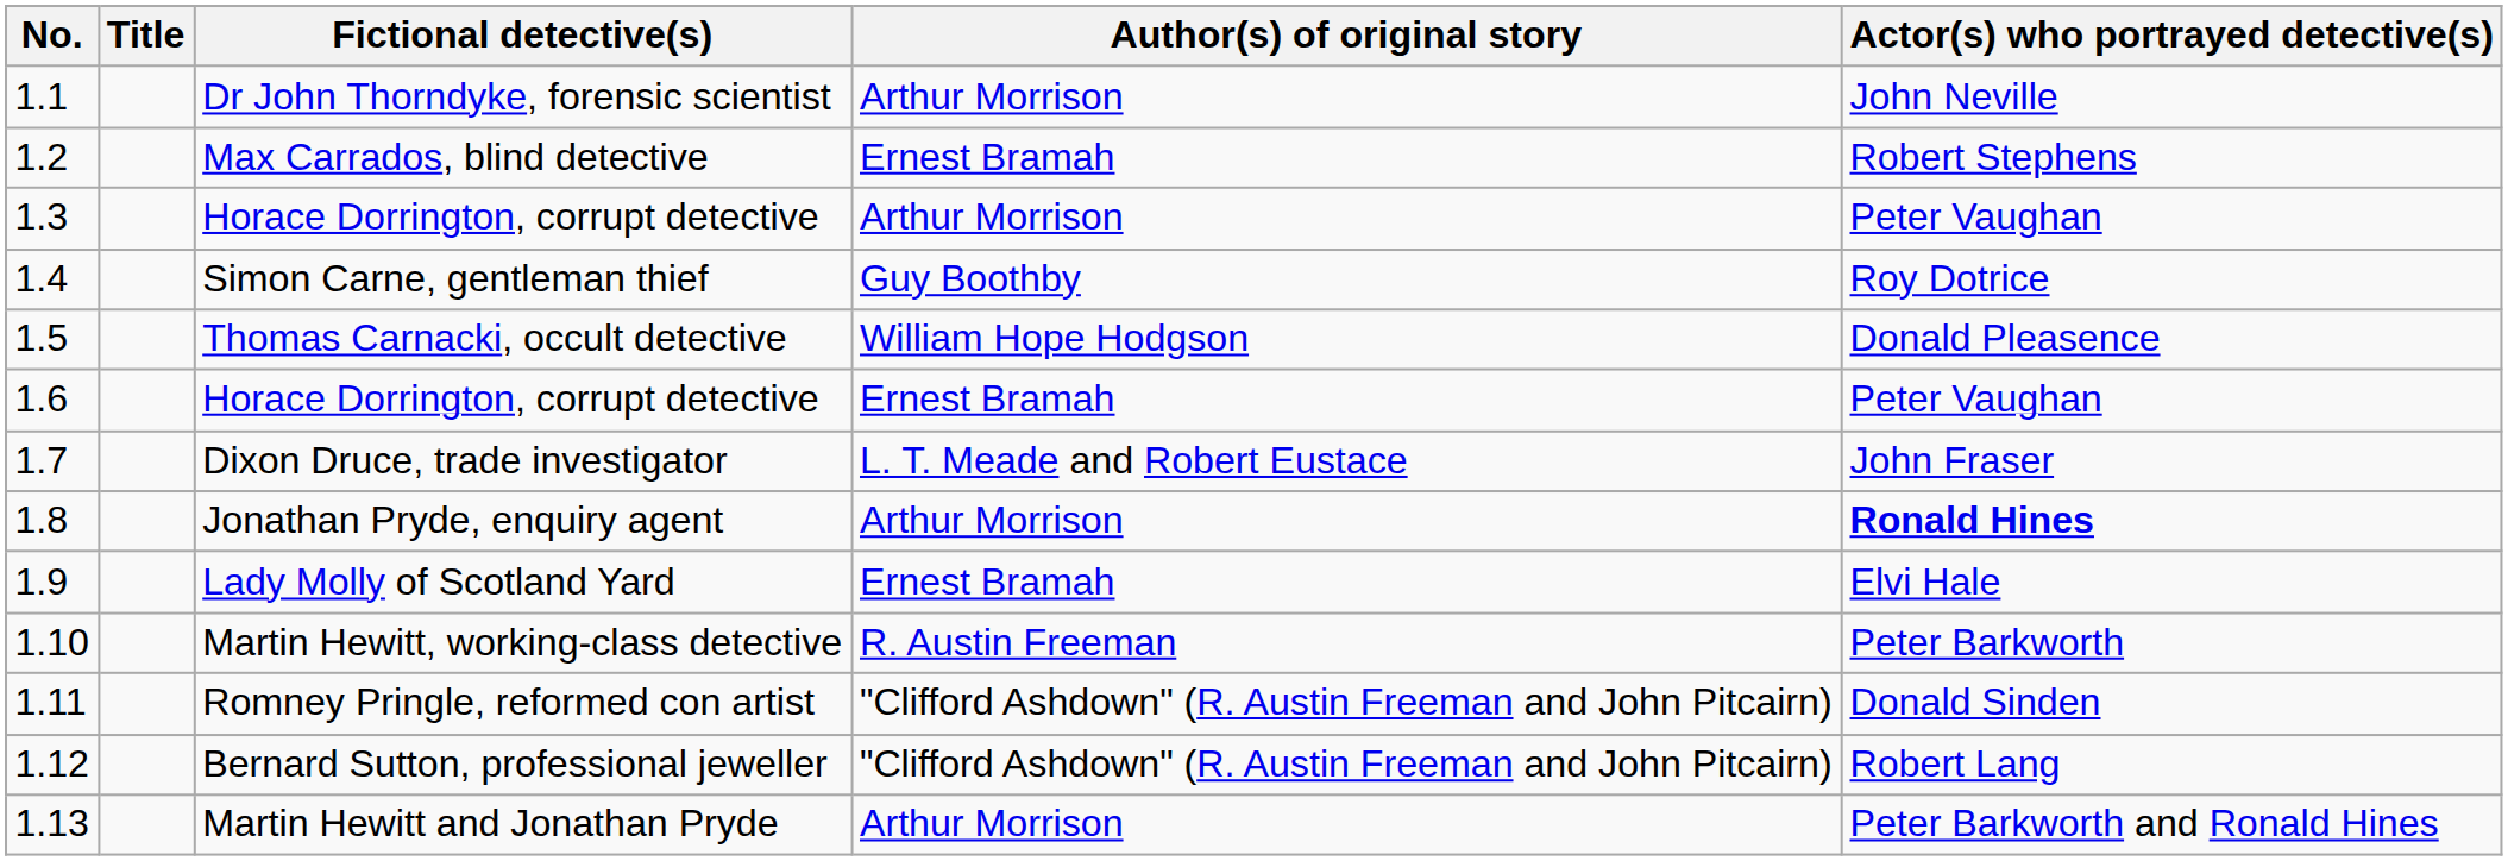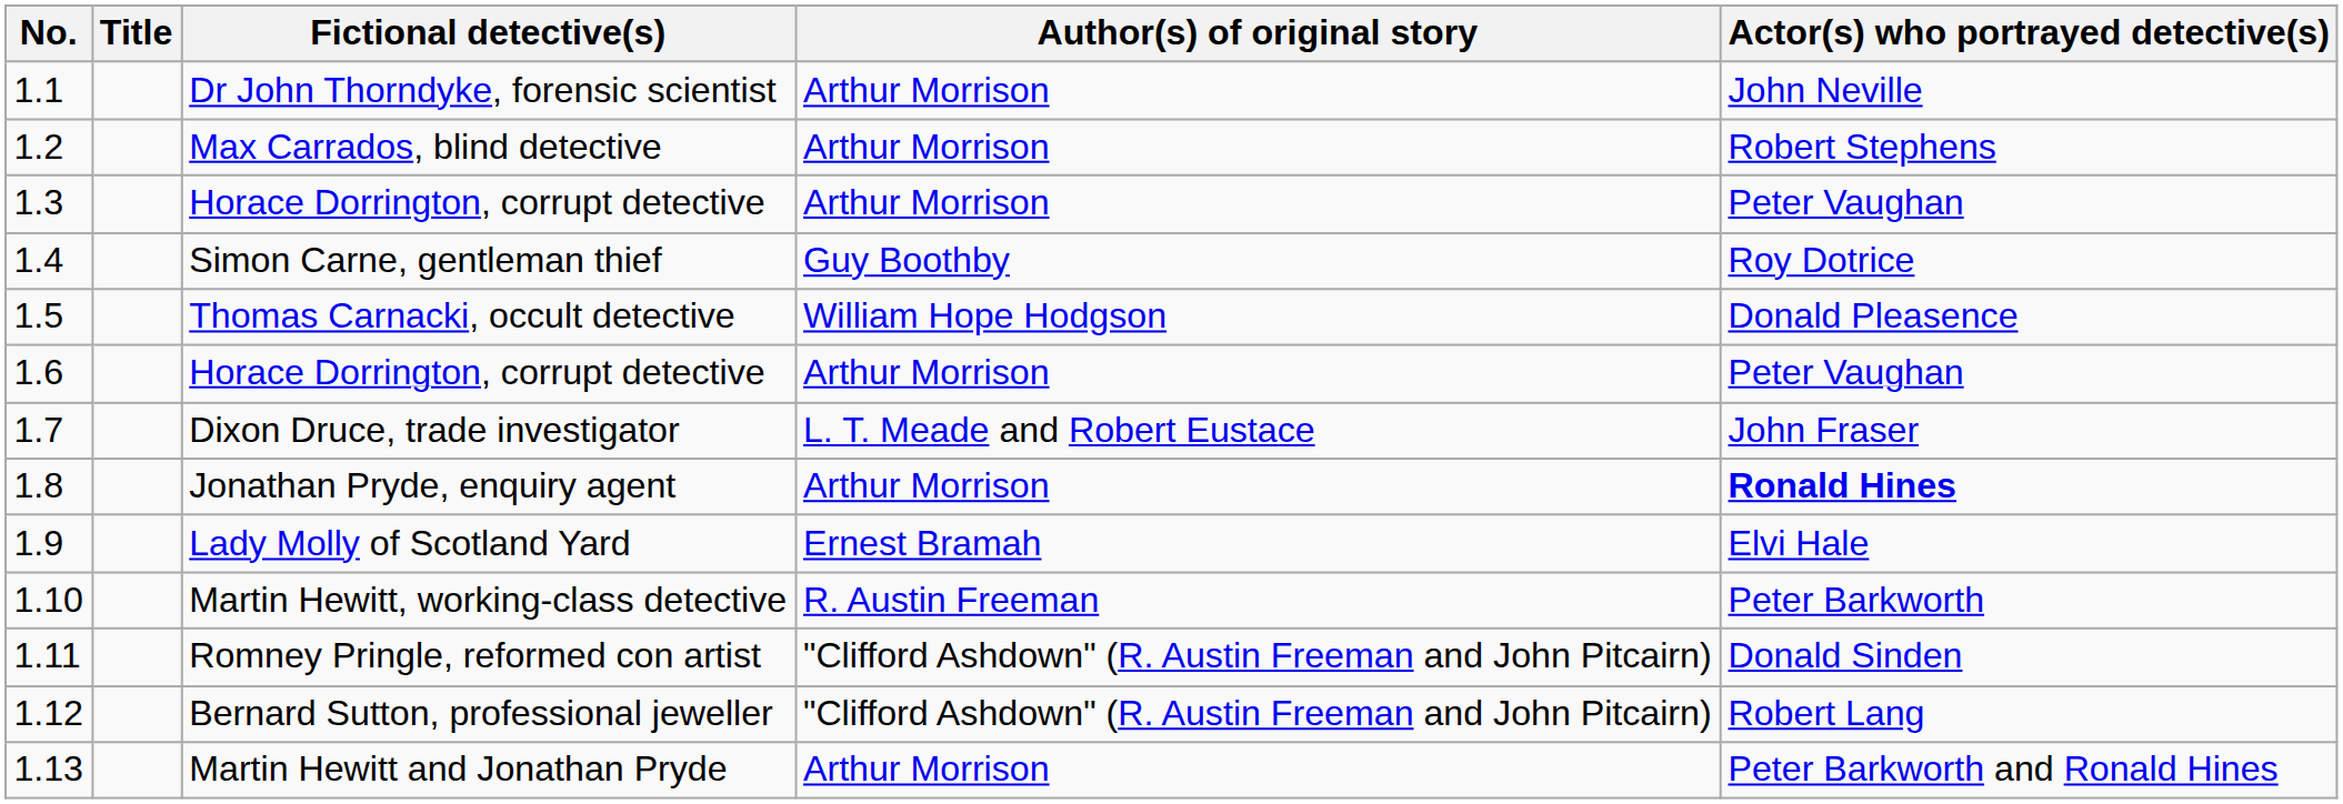Max Carrados, blind detective | Author(s) of original story: Ernest Bramah -> Arthur Morrison
1.6 / Horace Dorrington, corrupt detective | Author(s) of original story: Ernest Bramah -> Arthur Morrison
